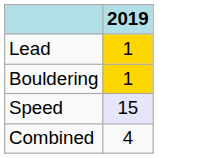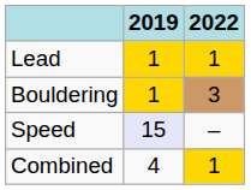+ column: 2022 | 1 | 3 | – | 1
